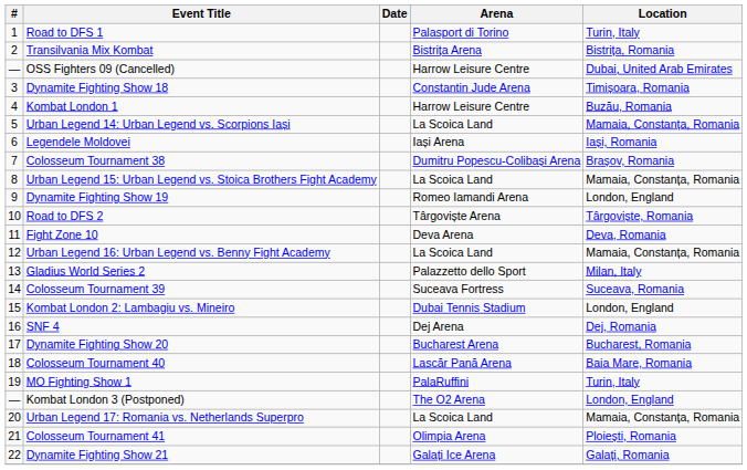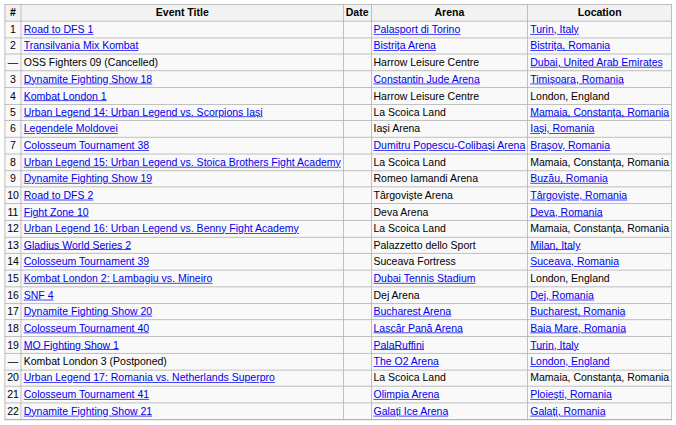Kombat London 1 | Location: Buzău, Romania -> London, England
Dynamite Fighting Show 19 | Location: London, England -> Buzău, Romania
